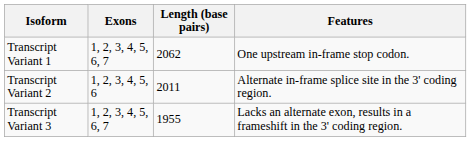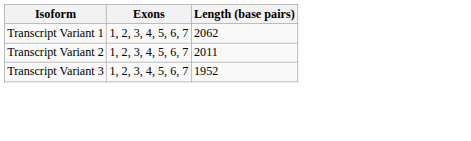- column: Features | One upstream in-frame stop codon. | Alternate in-frame splice site in the 3' coding region. | Lacks an alternate exon, results in a frameshift in the 3' coding region.
Transcript Variant 2 | Exons: 1, 2, 3, 4, 5, 6 -> 1, 2, 3, 4, 5, 6, 7
Transcript Variant 3 | Length (base pairs): 1955 -> 1952
